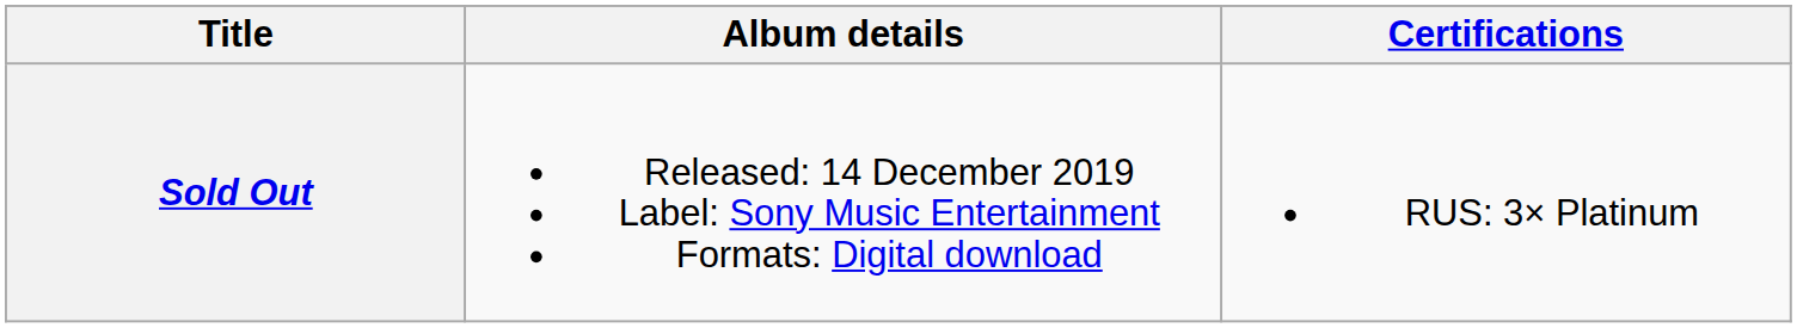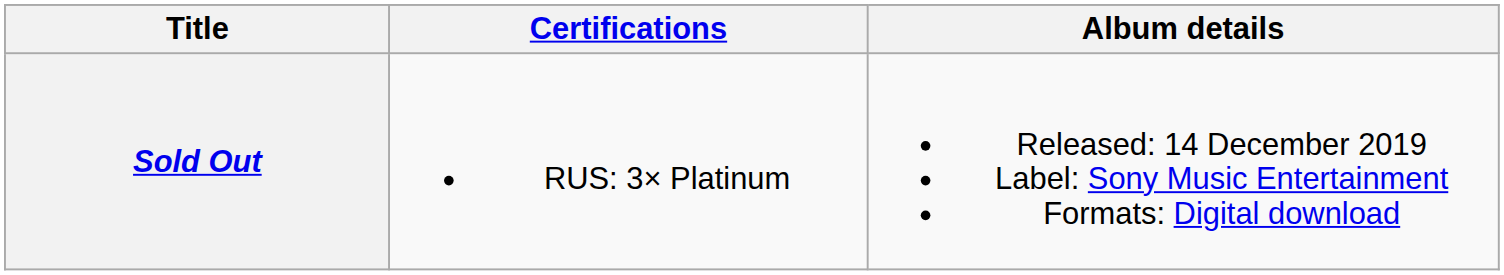columns swapped: Album details <-> Certifications
